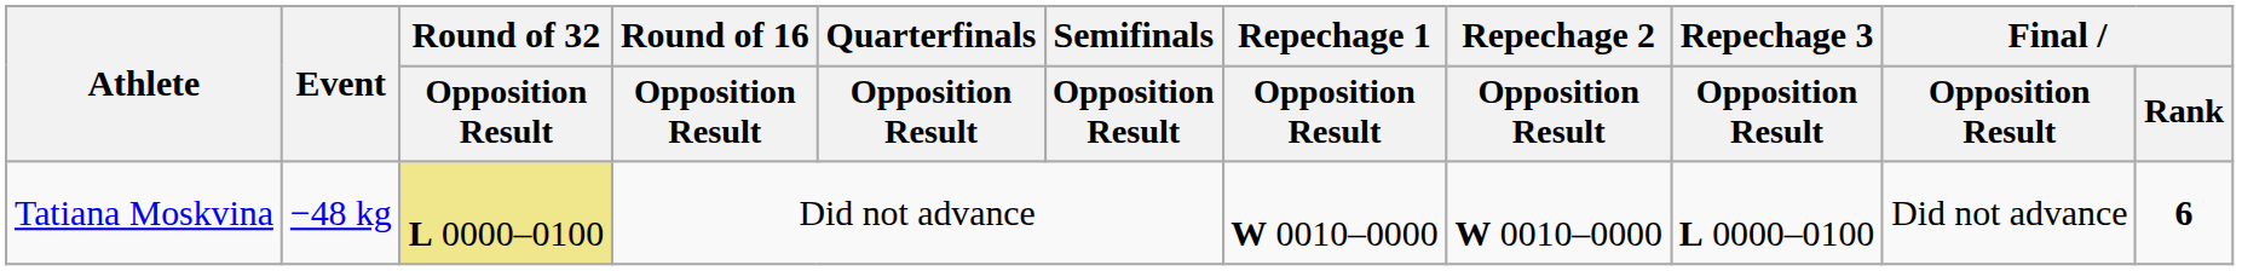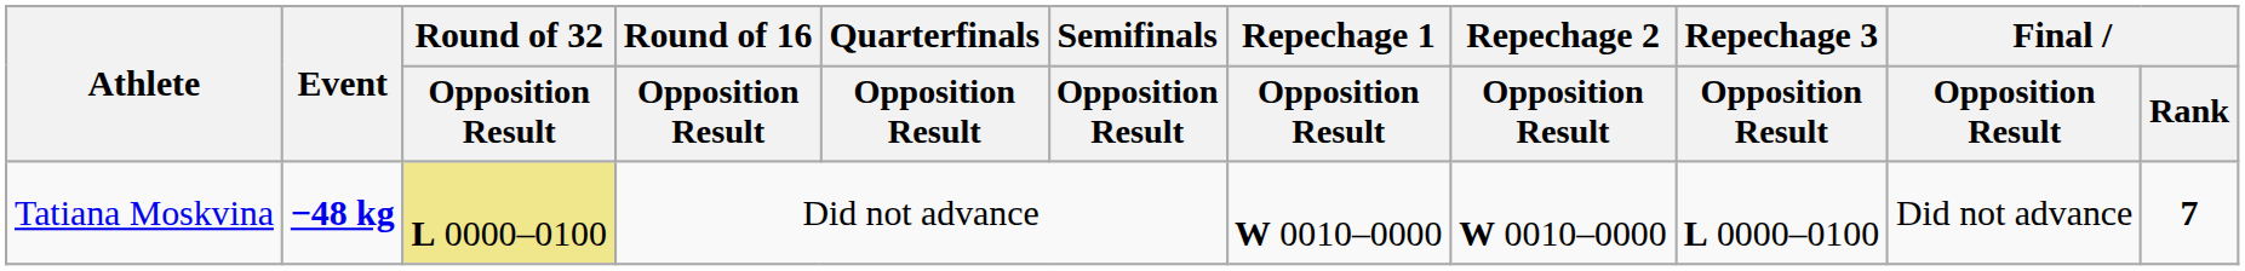Tatiana Moskvina | Event: normal -> bold
Tatiana Moskvina | Final / Rank: 6 -> 7
